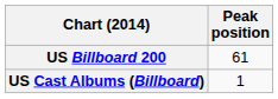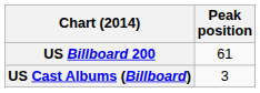US Cast Albums (Billboard) | Peak position: 1 -> 3
